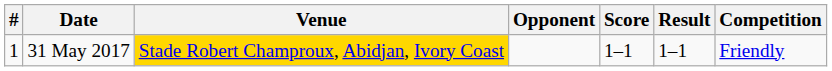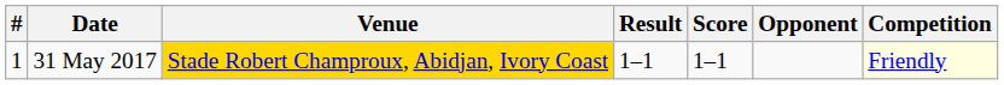columns swapped: Opponent <-> Result
31 May 2017 | Competition: no background -> lightyellow background
